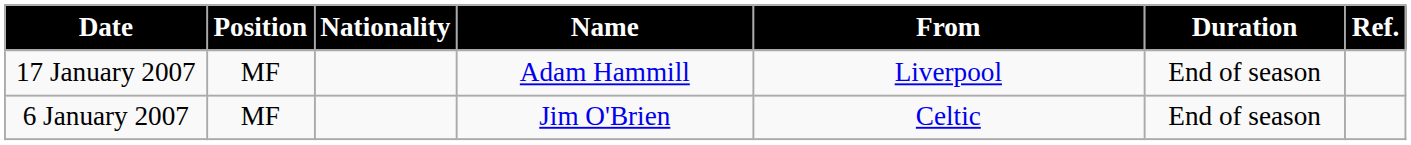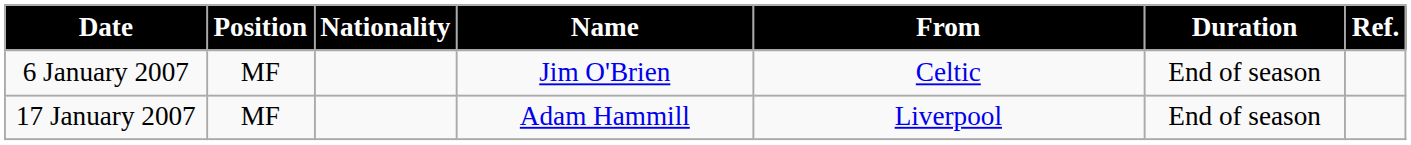rows swapped: 6 January 2007 <-> 17 January 2007
